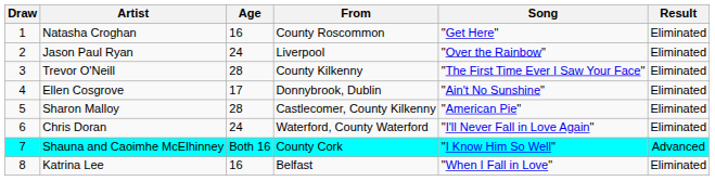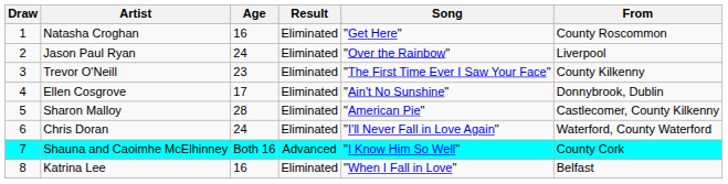columns swapped: From <-> Result
Trevor O'Neill | Age: 28 -> 23
